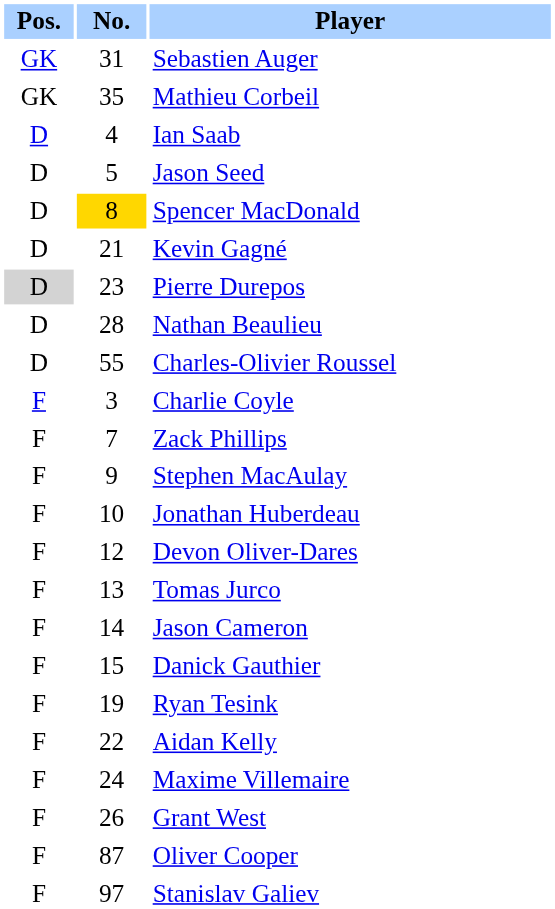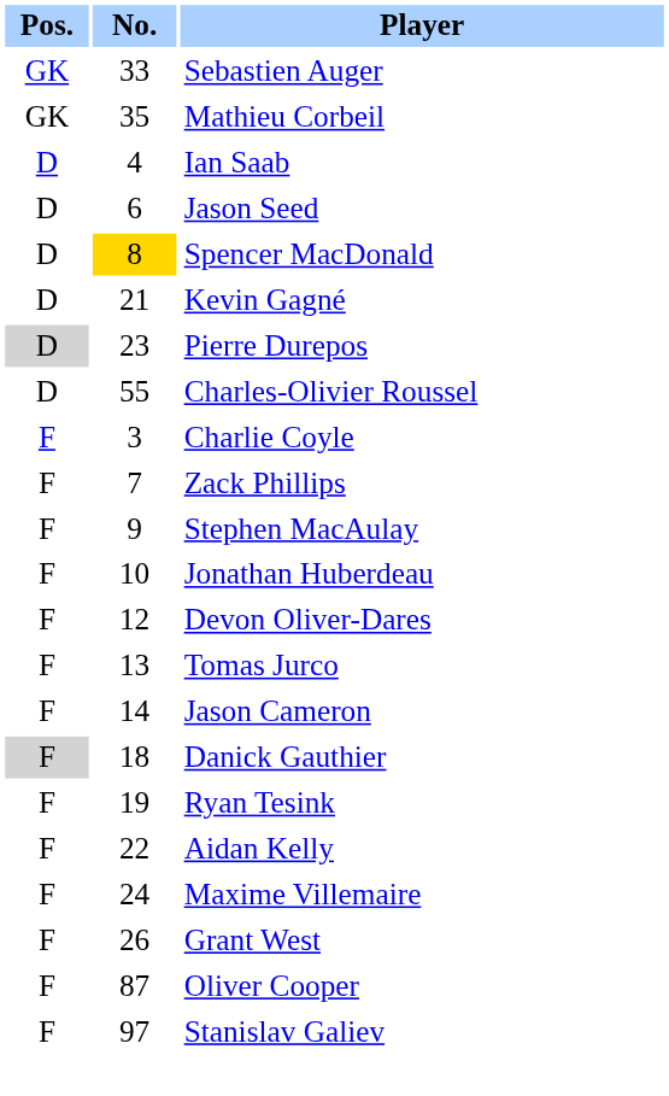Sebastien Auger | No.: 31 -> 33
Jason Seed | No.: 5 -> 6
- row: D | 28 | Nathan Beaulieu
Danick Gauthier | Pos.: no background -> lightgrey background
Danick Gauthier | No.: 15 -> 18
